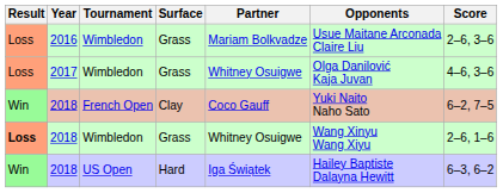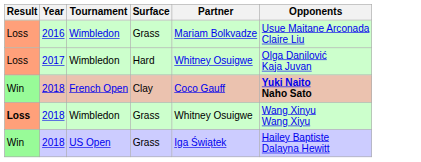- column: Score | 2–6, 3–6 | 4–6, 3–6 | 6–2, 7–5 | 2–6, 1–6 | 6–3, 6–2
2017 | Surface: Grass -> Hard
2018 / French Open | Opponents: normal -> bold
2018 / US Open | Surface: Hard -> Grass
